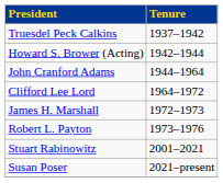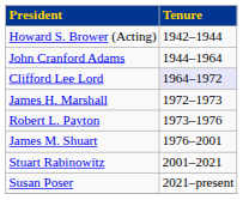- row: Truesdel Peck Calkins | 1937–1942
Clifford Lee Lord | Tenure: no background -> lavender background
+ row: James M. Shuart | 1976–2001
